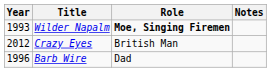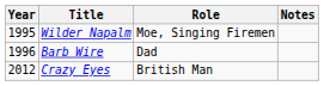Wilder Napalm | Year: 1993 -> 1995
Wilder Napalm | Role: bold -> normal
rows swapped: Barb Wire <-> Crazy Eyes
